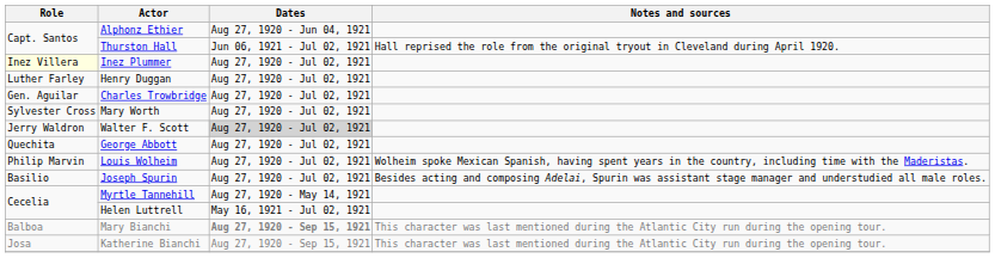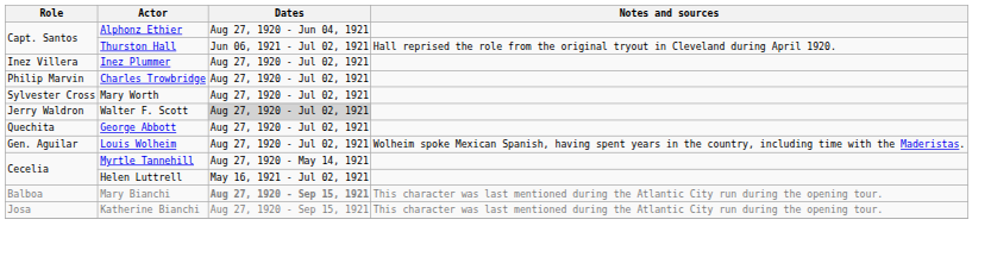Inez Plummer | Role: lightyellow background -> no background
- row: Luther Farley | Henry Duggan | Aug 27, 1920 - Jul 02, 1921
Charles Trowbridge | Role: Gen. Aguilar -> Philip Marvin
Louis Wolheim | Role: Philip Marvin -> Gen. Aguilar
- row: Basilio | Joseph Spurin | Aug 27, 1920 - Jul 02, 1921 | Besides acting and composing Adelai, Spurin was assistant stage manager and understudied all male roles.
